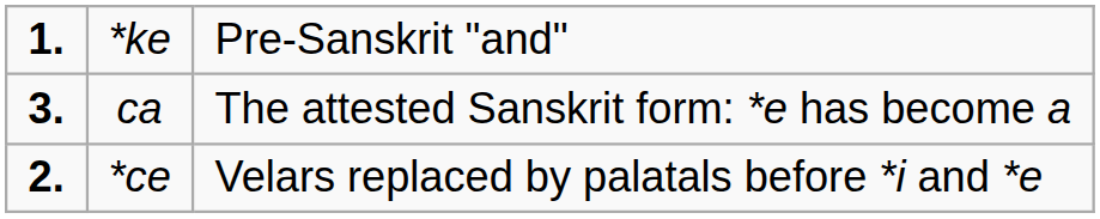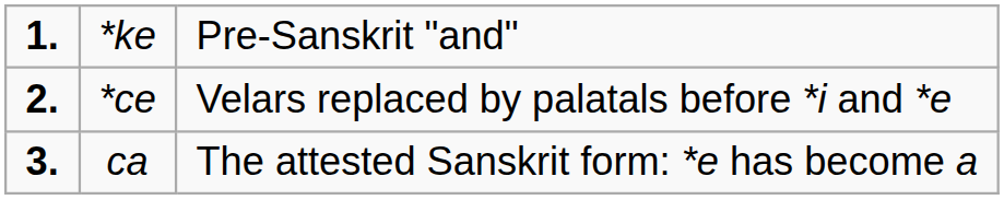rows swapped: *ce <-> ca
